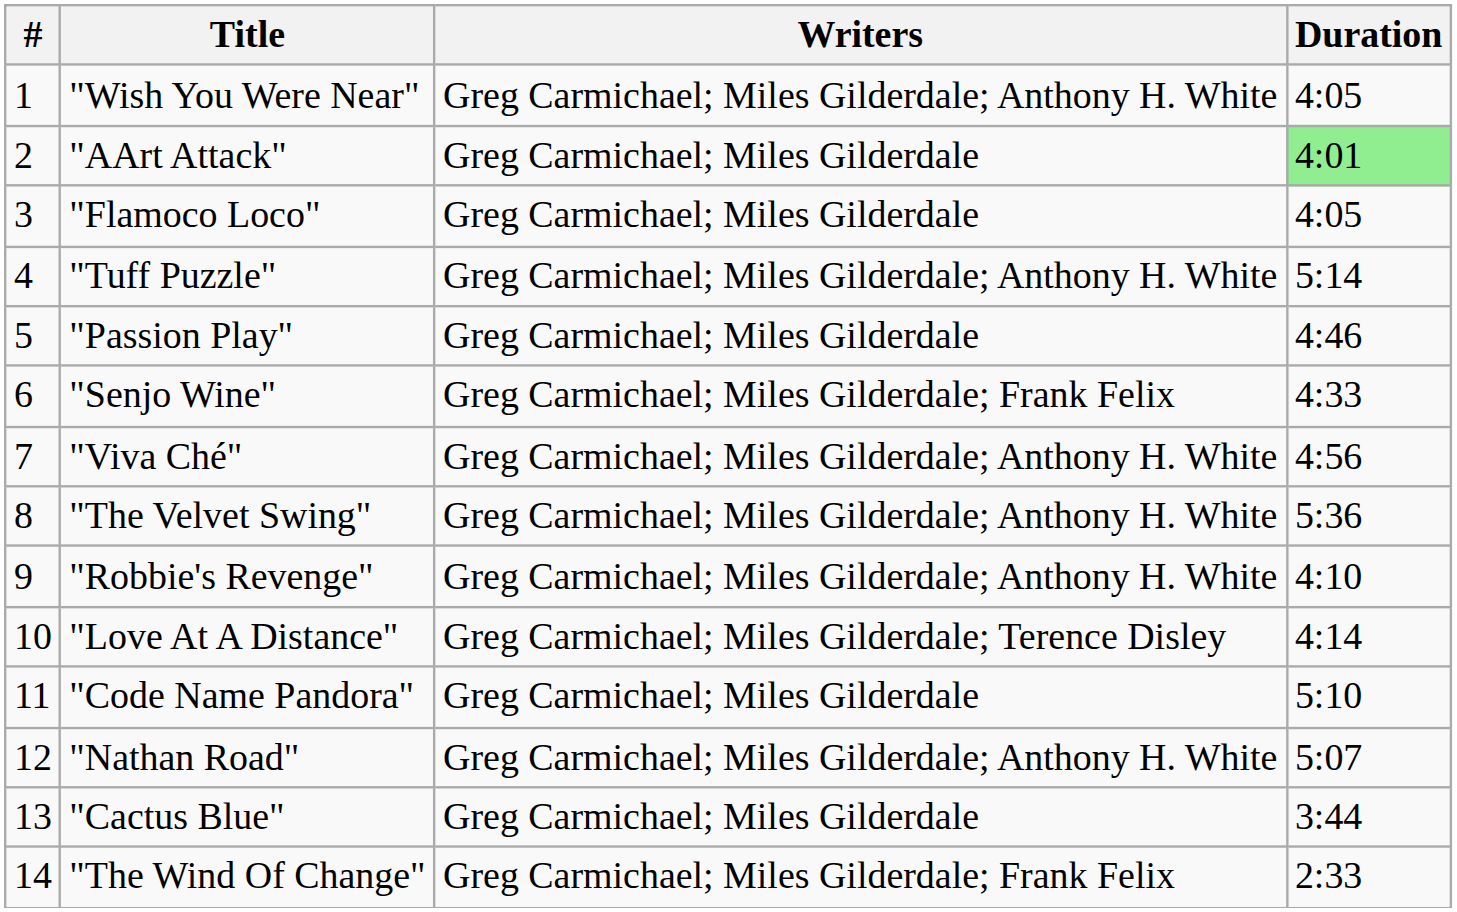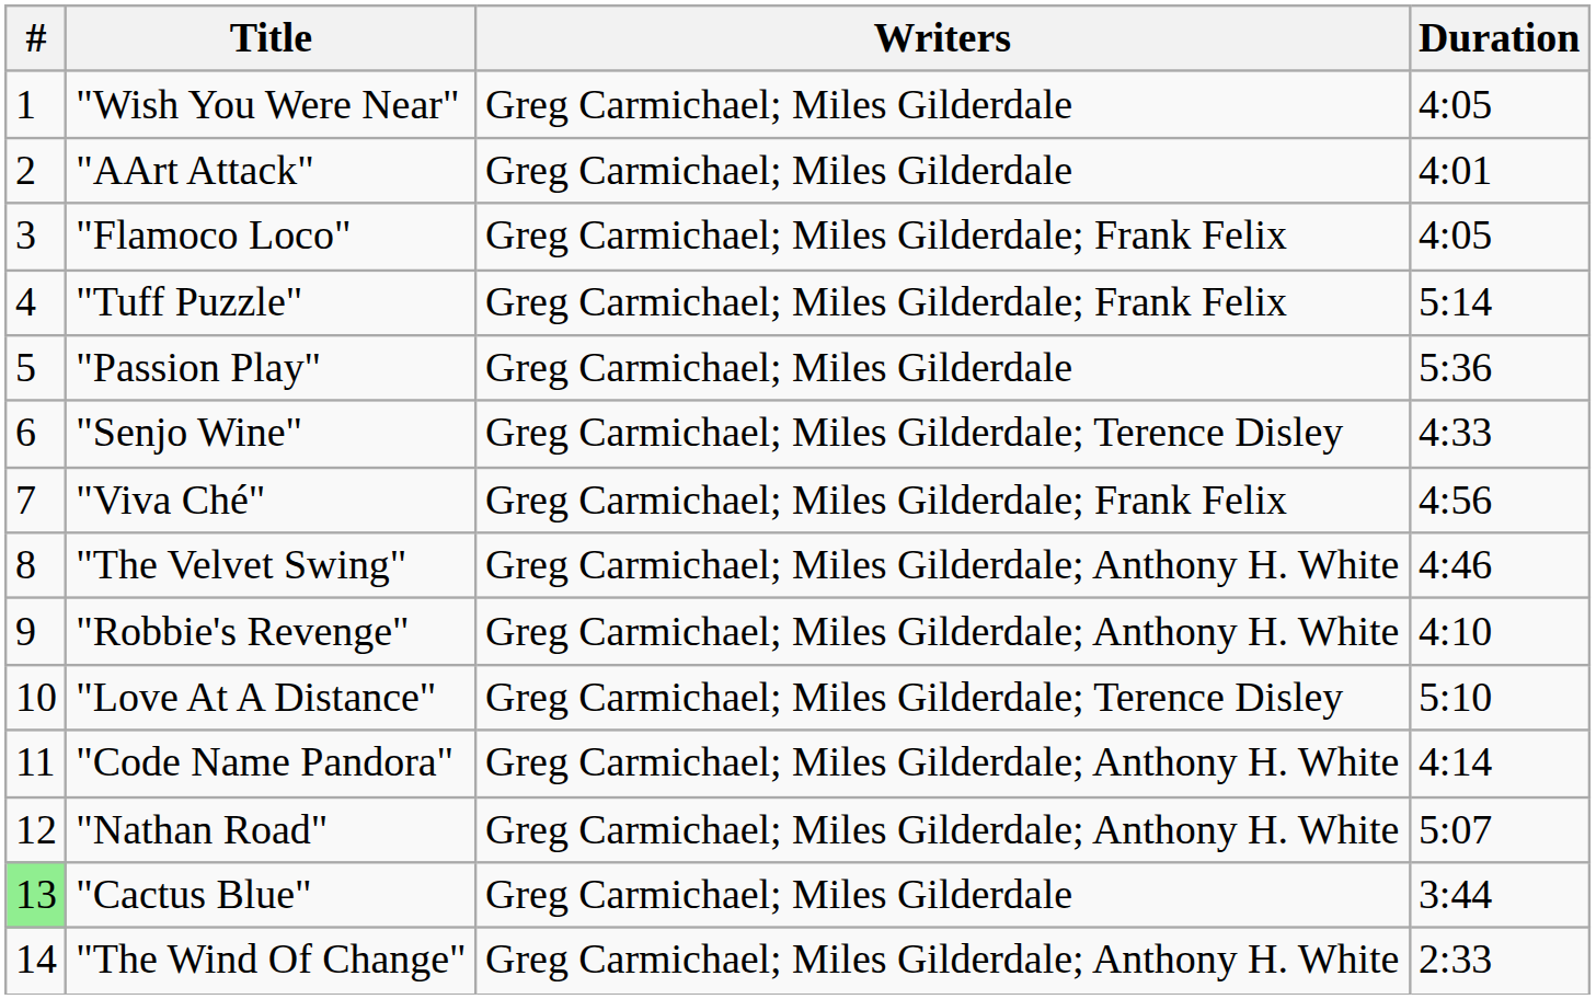"Wish You Were Near" | Writers: Greg Carmichael; Miles Gilderdale; Anthony H. White -> Greg Carmichael; Miles Gilderdale
"AArt Attack" | Duration: lightgreen background -> no background
"Flamoco Loco" | Writers: Greg Carmichael; Miles Gilderdale -> Greg Carmichael; Miles Gilderdale; Frank Felix
"Tuff Puzzle" | Writers: Greg Carmichael; Miles Gilderdale; Anthony H. White -> Greg Carmichael; Miles Gilderdale; Frank Felix
"Passion Play" | Duration: 4:46 -> 5:36
"Senjo Wine" | Writers: Greg Carmichael; Miles Gilderdale; Frank Felix -> Greg Carmichael; Miles Gilderdale; Terence Disley
"Viva Ché" | Writers: Greg Carmichael; Miles Gilderdale; Anthony H. White -> Greg Carmichael; Miles Gilderdale; Frank Felix
"The Velvet Swing" | Duration: 5:36 -> 4:46
"Love At A Distance" | Duration: 4:14 -> 5:10
"Code Name Pandora" | Writers: Greg Carmichael; Miles Gilderdale -> Greg Carmichael; Miles Gilderdale; Anthony H. White
"Code Name Pandora" | Duration: 5:10 -> 4:14
"Cactus Blue" | #: no background -> lightgreen background
"The Wind Of Change" | Writers: Greg Carmichael; Miles Gilderdale; Frank Felix -> Greg Carmichael; Miles Gilderdale; Anthony H. White
